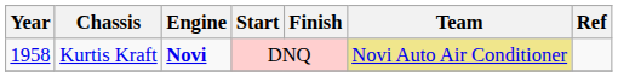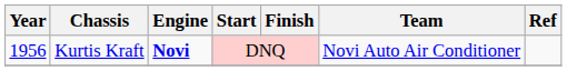Kurtis Kraft | Year: 1958 -> 1956
Kurtis Kraft | Team: khaki background -> no background
